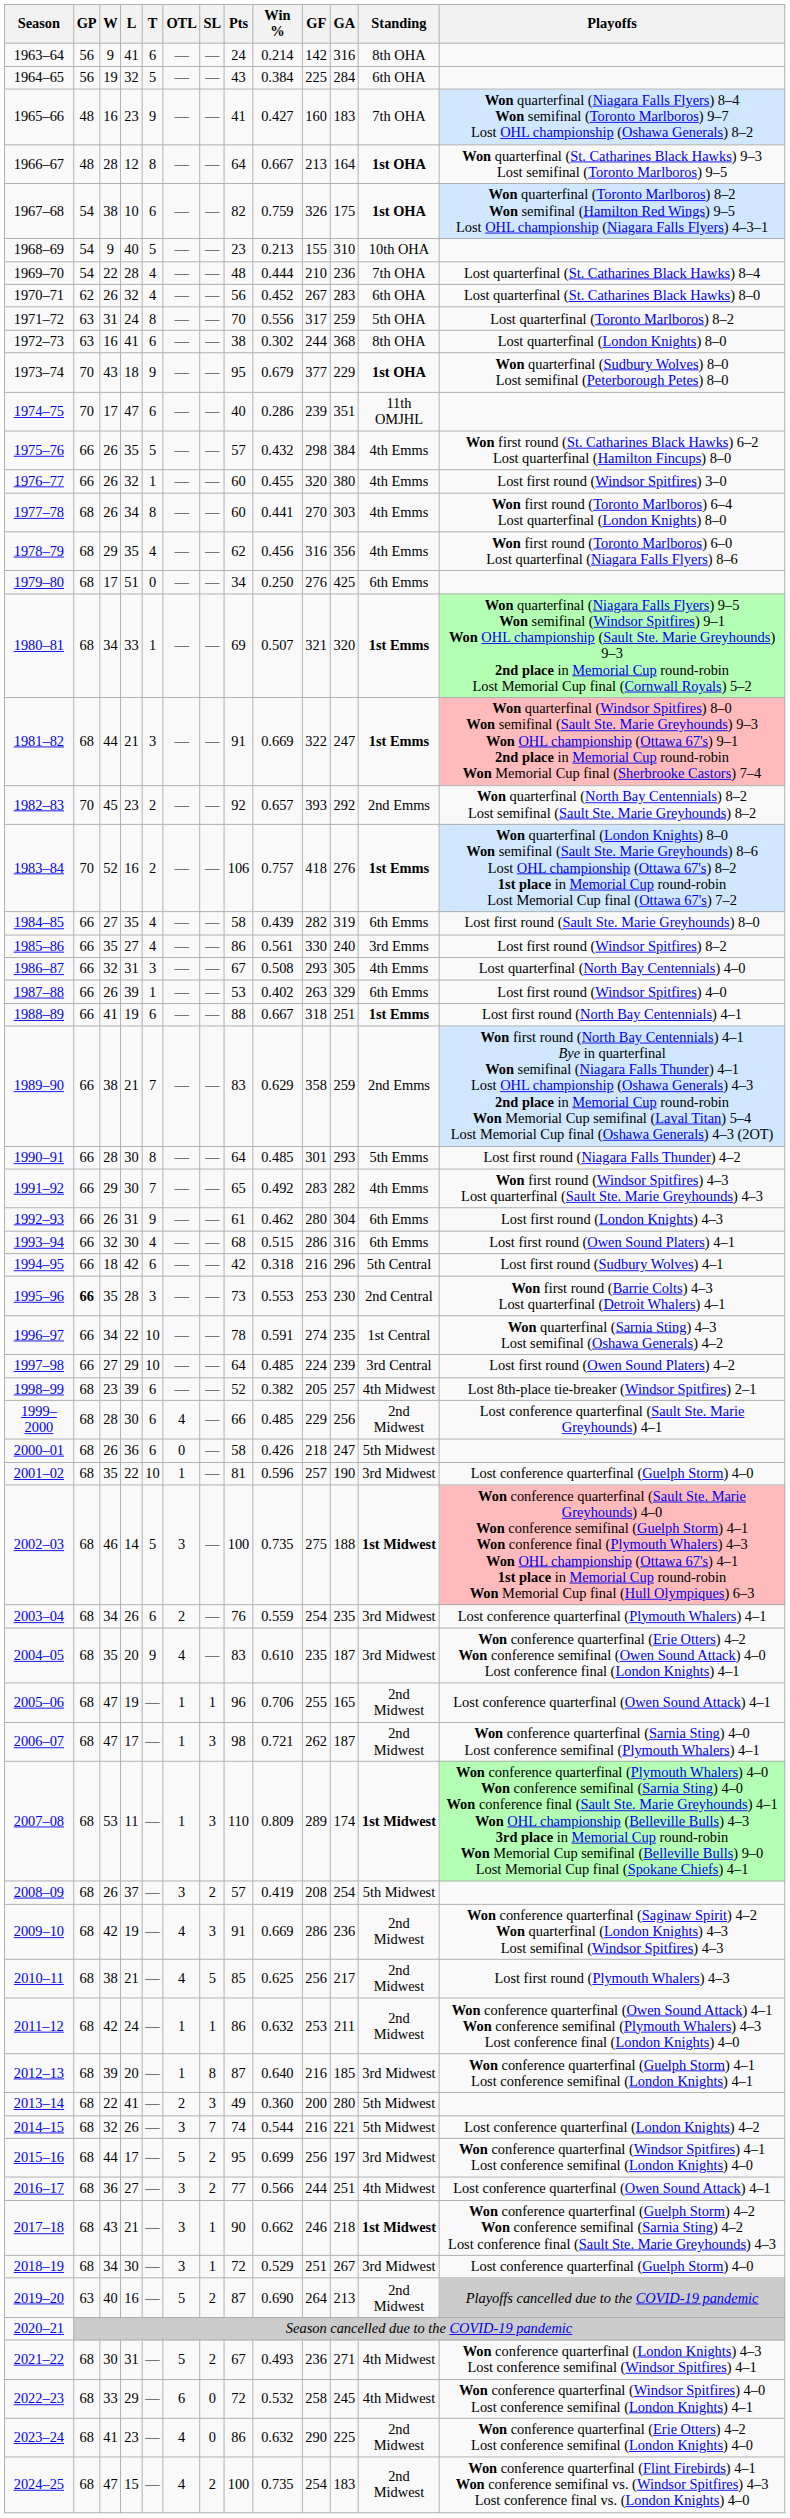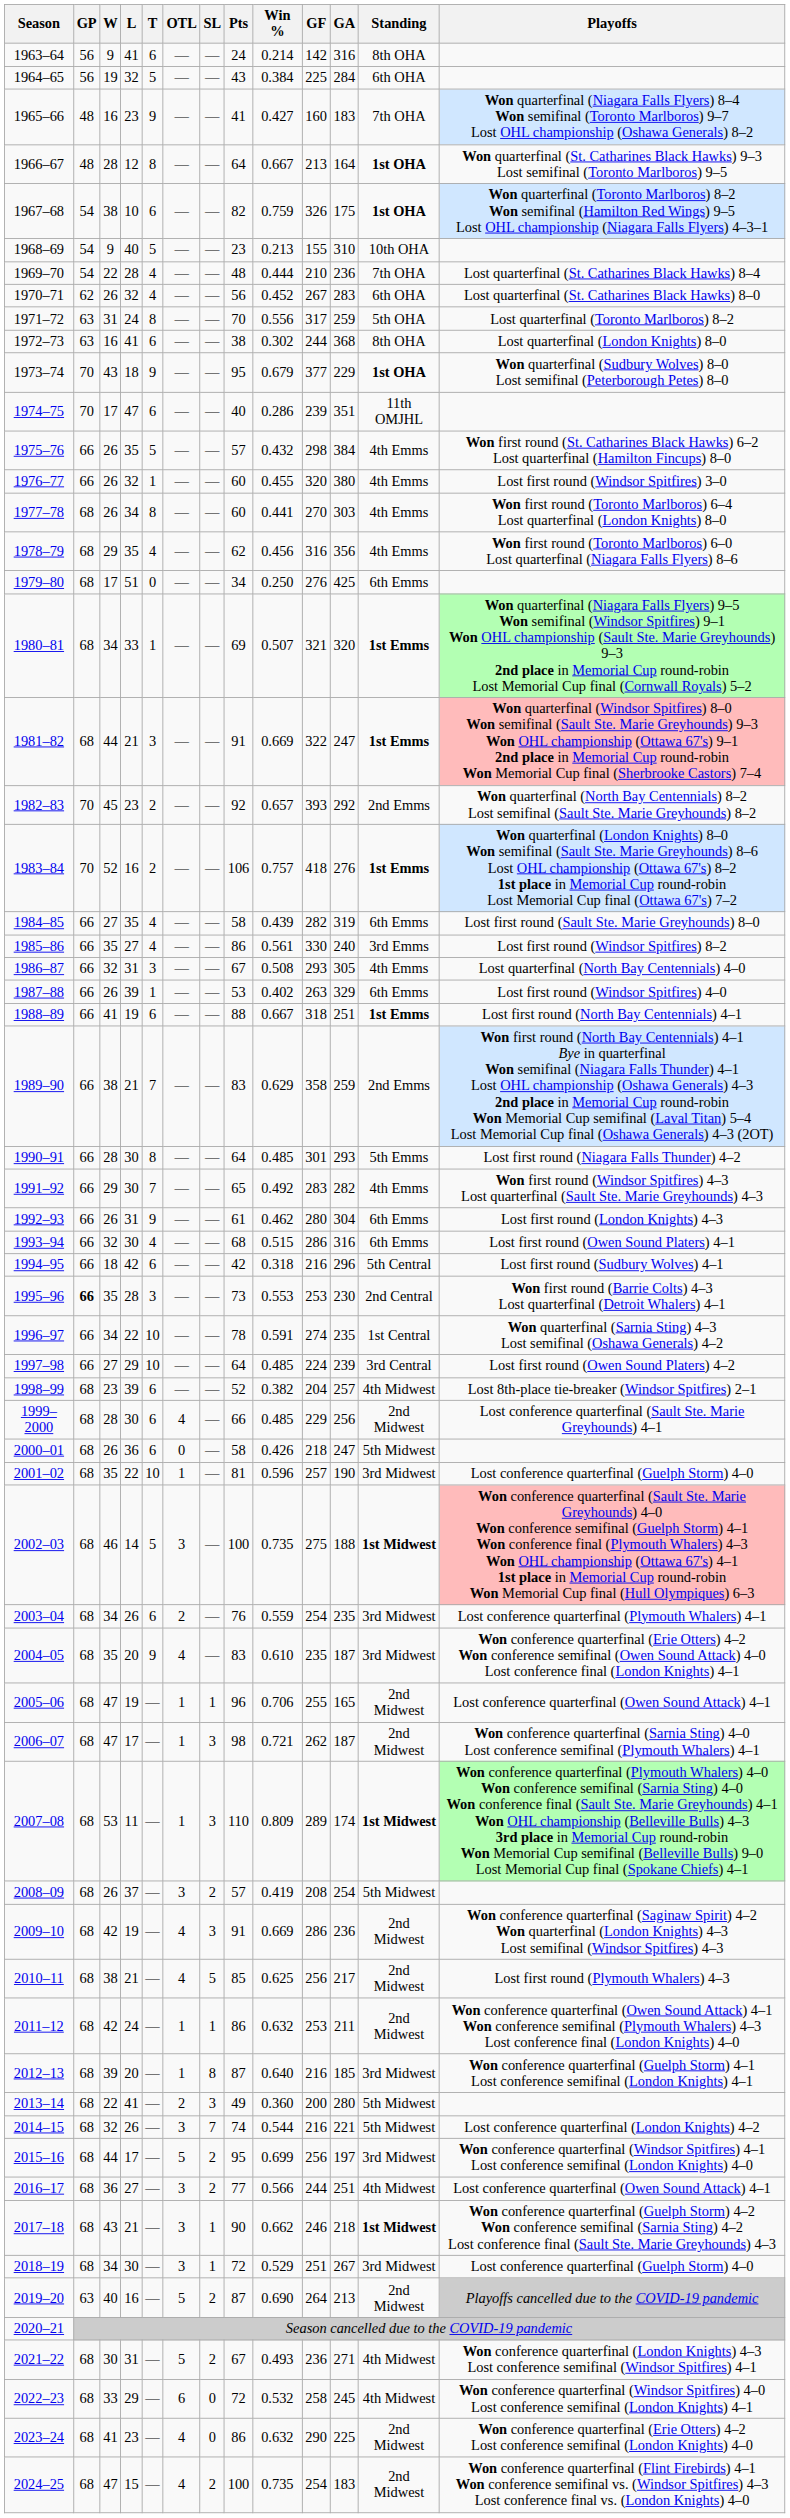1998–99 | GF: 205 -> 204
